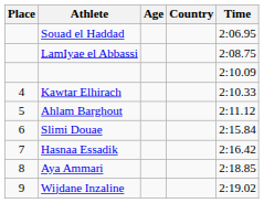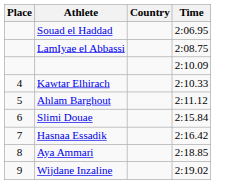- column: Age
